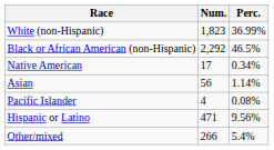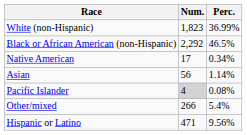Pacific Islander | Num.: no background -> lightgrey background
rows swapped: Other/mixed <-> Hispanic or Latino
